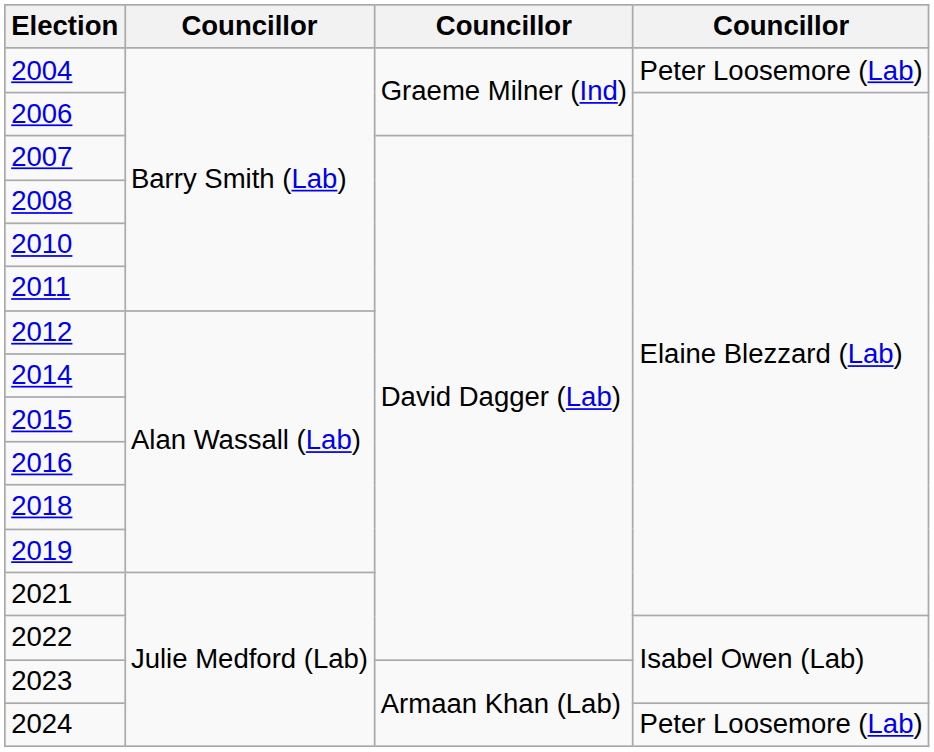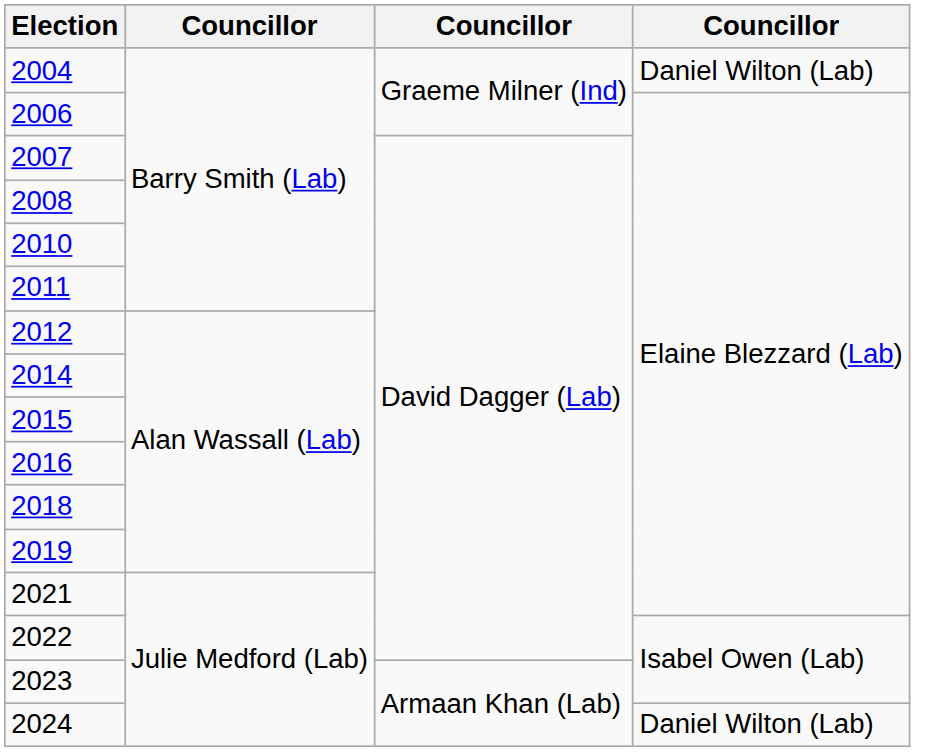2004 | column 4: Peter Loosemore (Lab) -> Daniel Wilton (Lab)
2024 | column 4: Peter Loosemore (Lab) -> Daniel Wilton (Lab)
